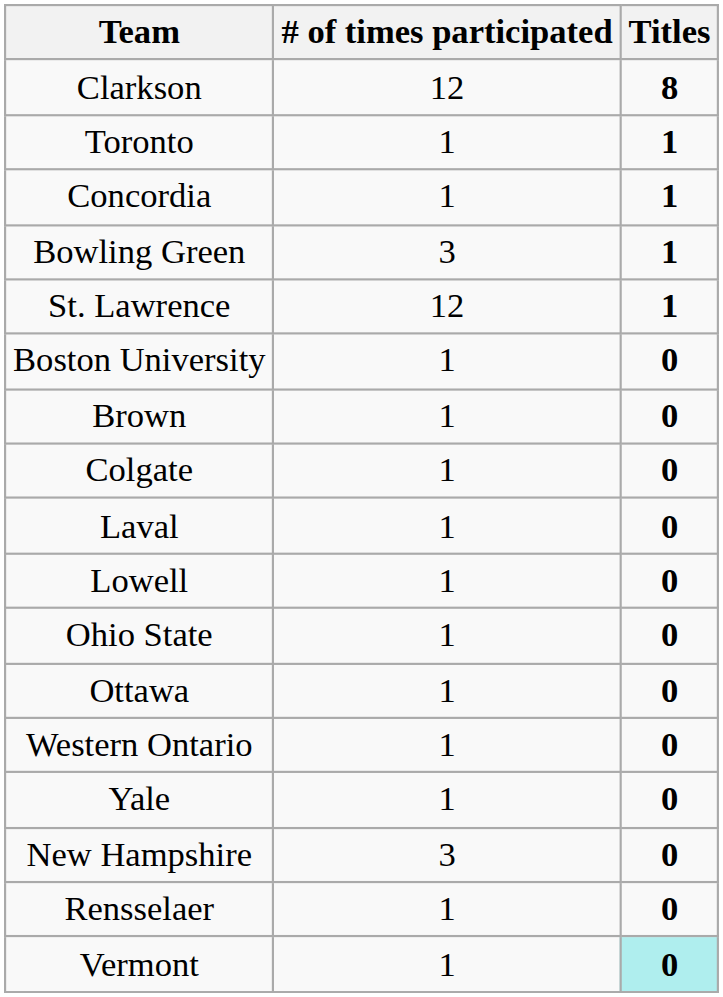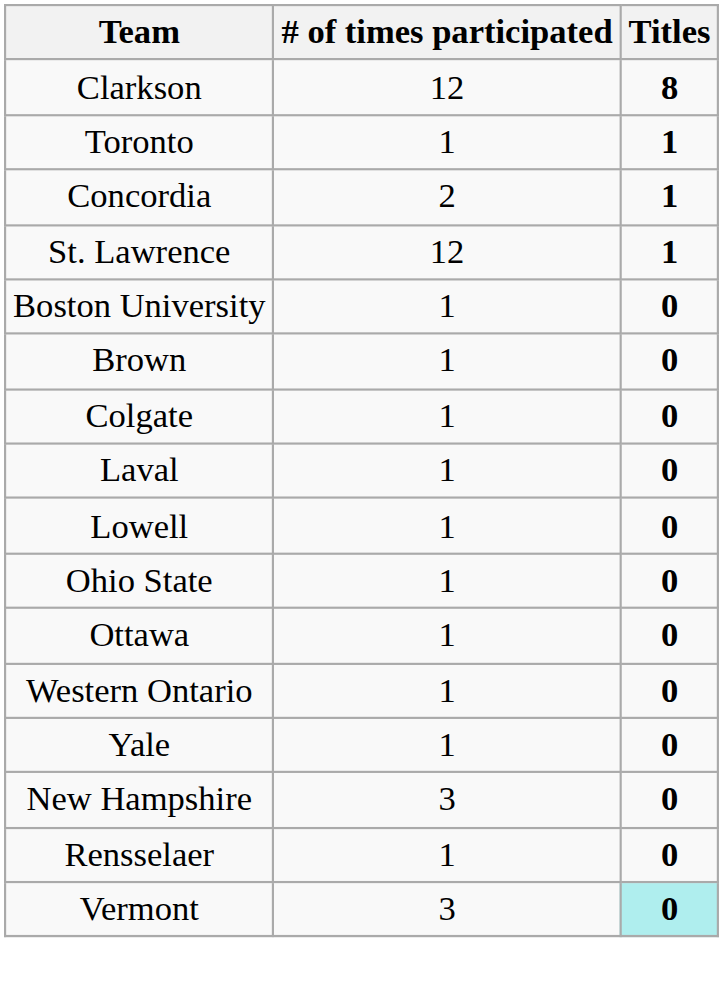Concordia | # of times participated: 1 -> 2
- row: Bowling Green | 3 | 1
Vermont | # of times participated: 1 -> 3
